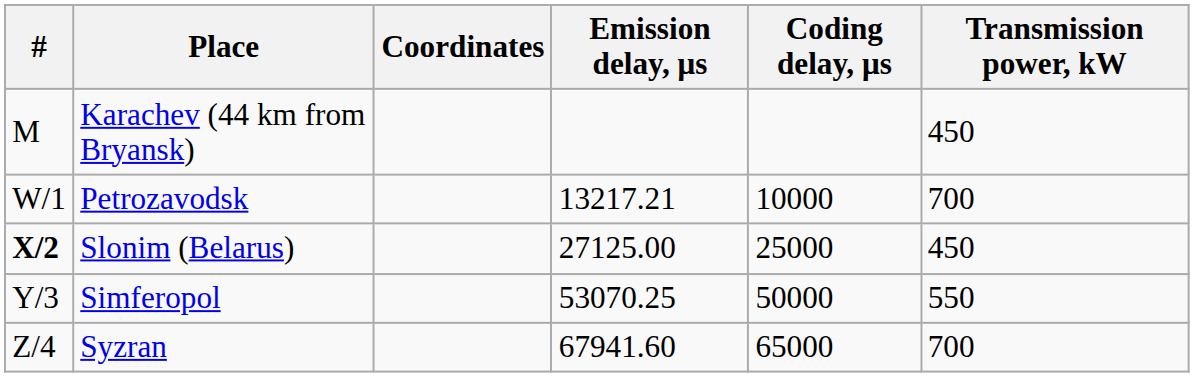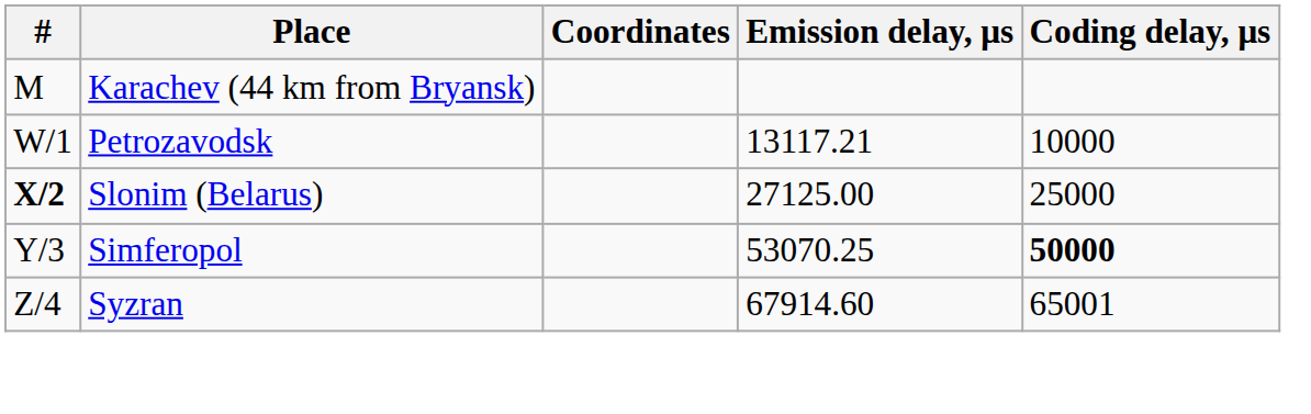- column: Transmission power, kW | 450 | 700 | 450 | 550 | 700
Petrozavodsk | Emission delay, μs: 13217.21 -> 13117.21
Simferopol | Coding delay, μs: normal -> bold
Syzran | Emission delay, μs: 67941.60 -> 67914.60
Syzran | Coding delay, μs: 65000 -> 65001
